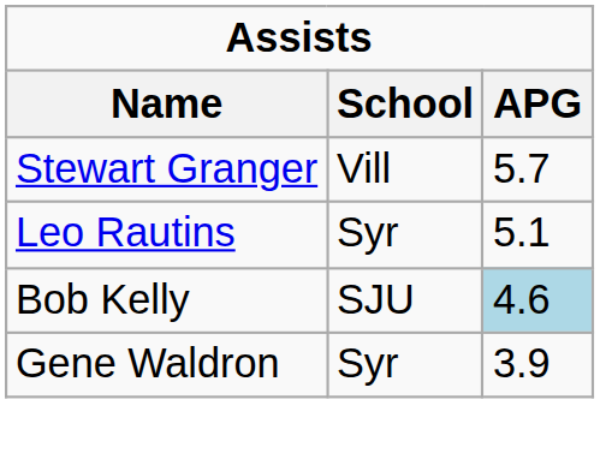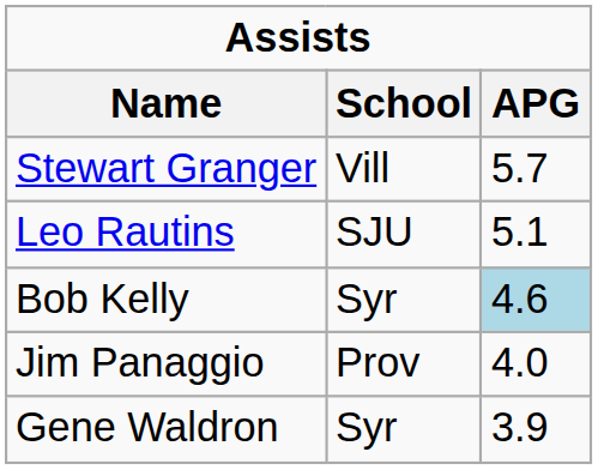Leo Rautins | School: Syr -> SJU
Bob Kelly | School: SJU -> Syr
+ row: Jim Panaggio | Prov | 4.0
